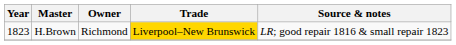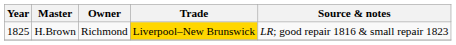H.Brown | Year: 1823 -> 1825
